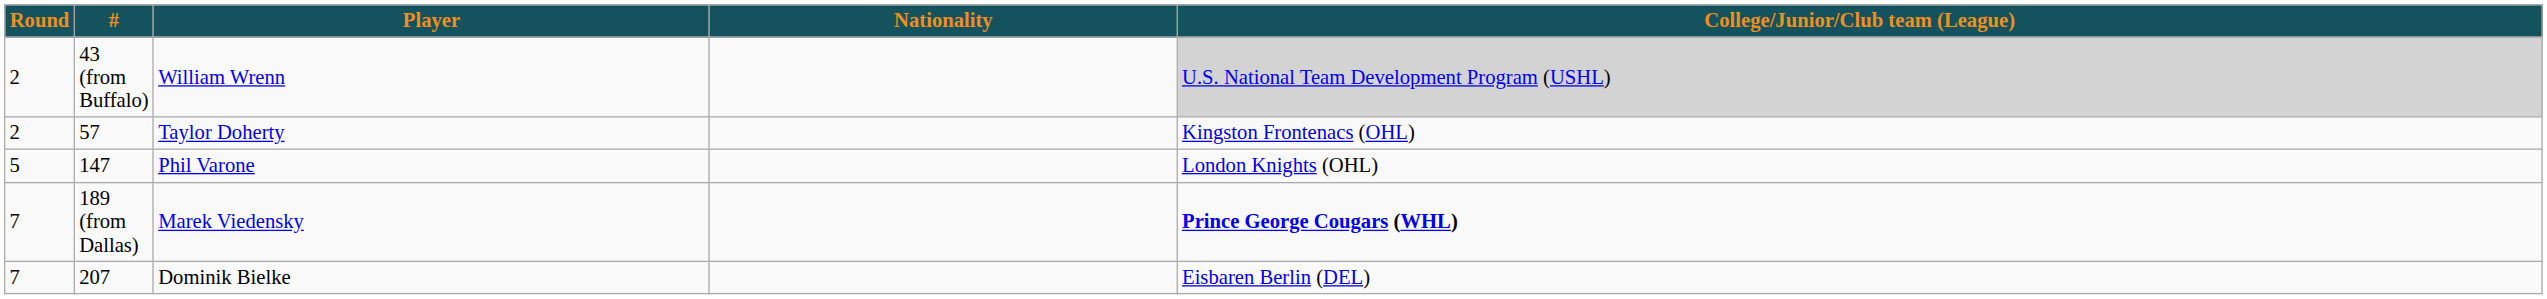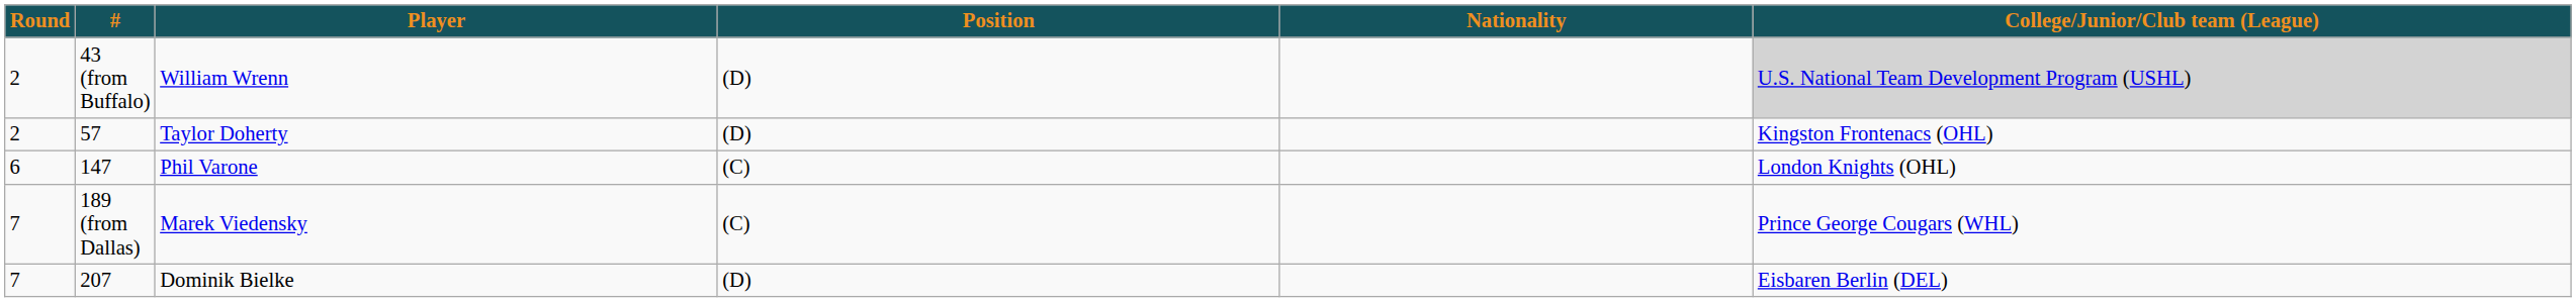+ column: Position | (D) | (D) | (C) | (C) | (D)
Phil Varone | Round: 5 -> 6
Marek Viedensky | College/Junior/Club team (League): bold -> normal
